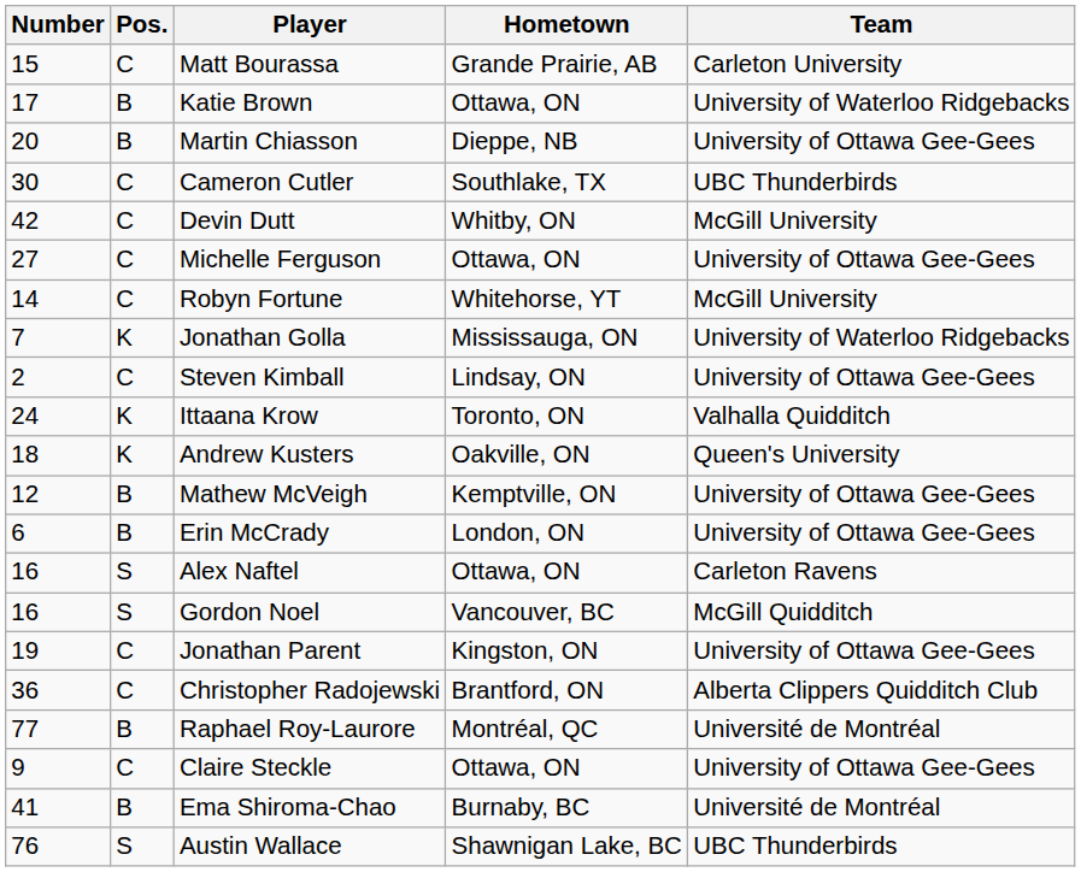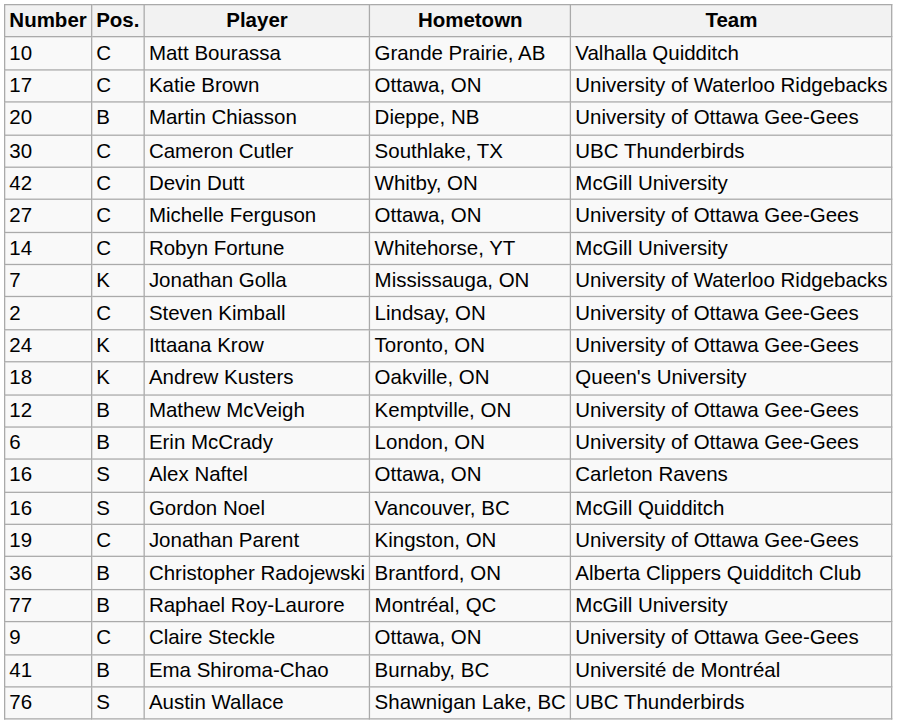Matt Bourassa | Number: 15 -> 10
Matt Bourassa | Team: Carleton University -> Valhalla Quidditch
Katie Brown | Pos.: B -> C
Ittaana Krow | Team: Valhalla Quidditch -> University of Ottawa Gee-Gees
Christopher Radojewski | Pos.: C -> B
Raphael Roy-Laurore | Team: Université de Montréal -> McGill University
